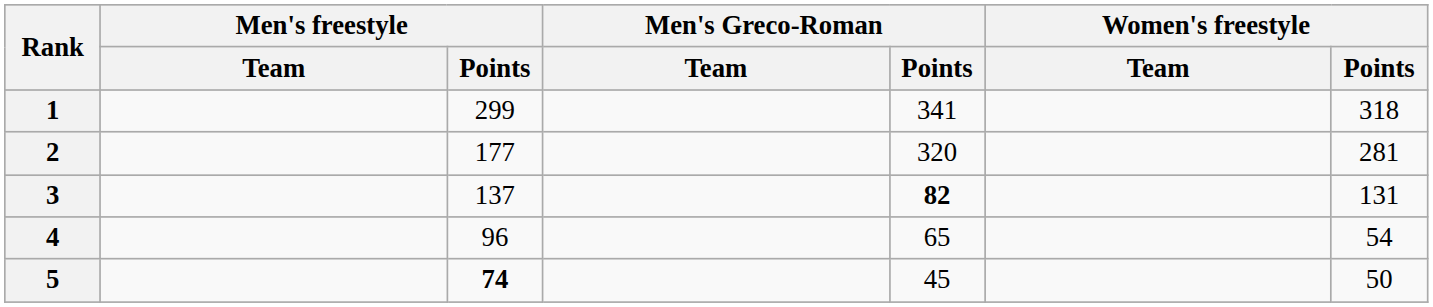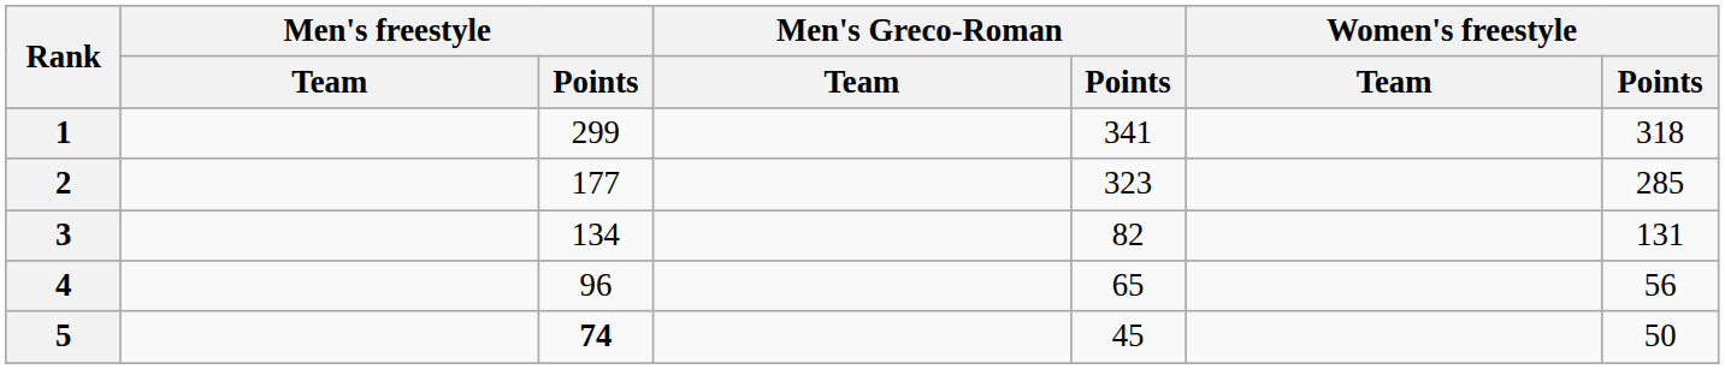2 | Men's Greco-Roman / Points: 320 -> 323
2 | Women's freestyle / Points: 281 -> 285
3 | Men's freestyle / Points: 137 -> 134
3 | Men's Greco-Roman / Points: bold -> normal
4 | Women's freestyle / Points: 54 -> 56
